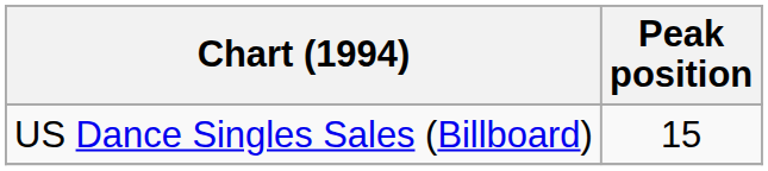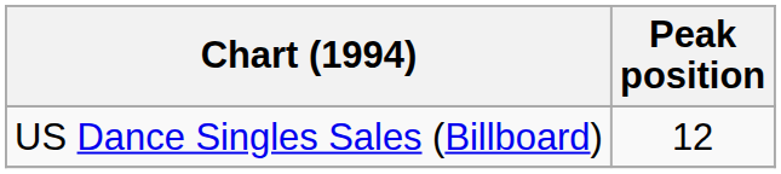US Dance Singles Sales (Billboard) | Peak position: 15 -> 12
